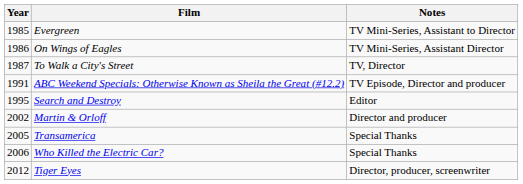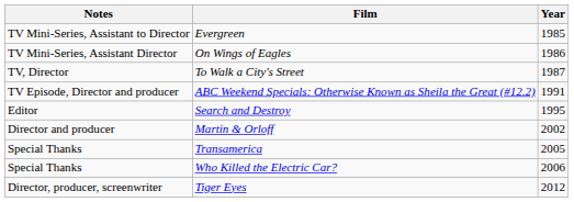columns swapped: Year <-> Notes
